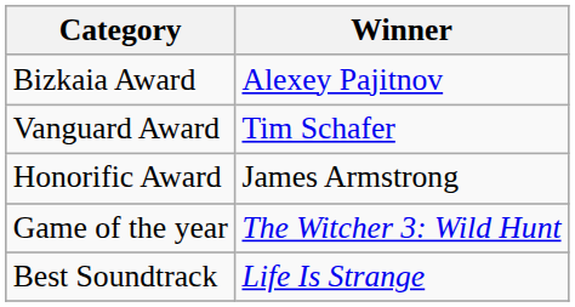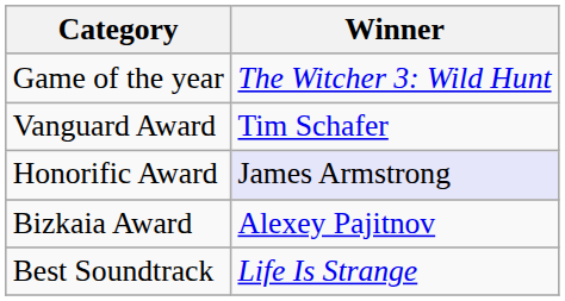rows swapped: Bizkaia Award <-> Game of the year
Honorific Award | Winner: no background -> lavender background
